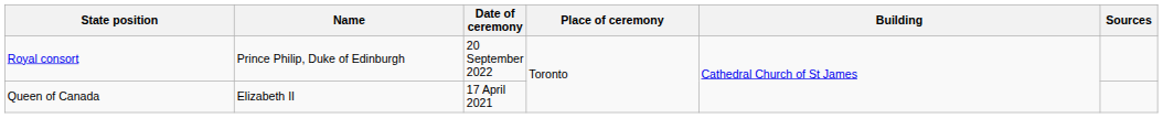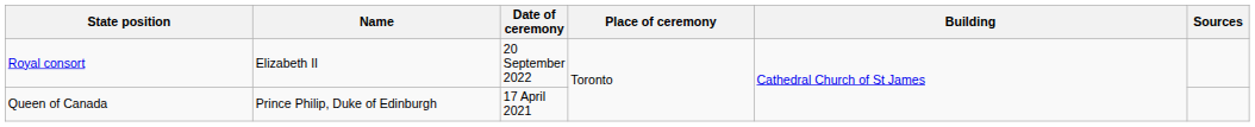Royal consort | Name: Prince Philip, Duke of Edinburgh -> Elizabeth II
Queen of Canada | Name: Elizabeth II -> Prince Philip, Duke of Edinburgh
